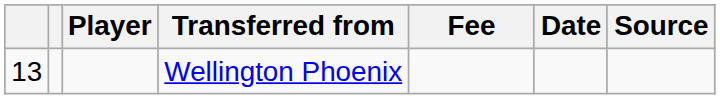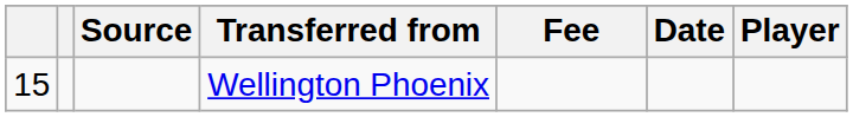columns swapped: Player <-> Source
Wellington Phoenix | column 1: 13 -> 15
